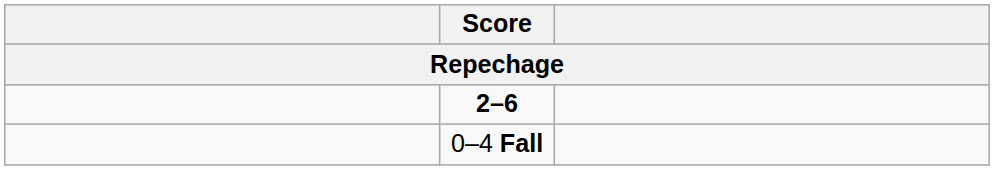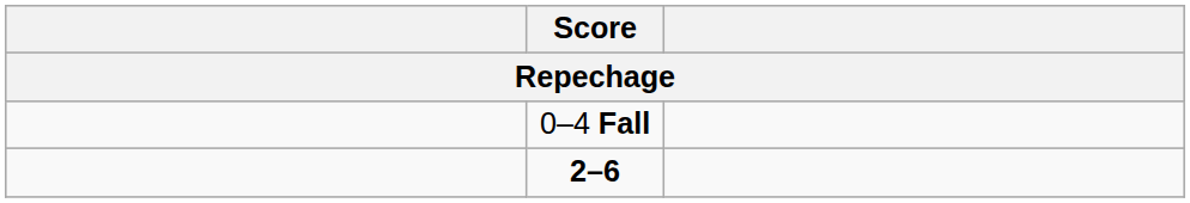rows swapped: 2–6 <-> 0–4 Fall
